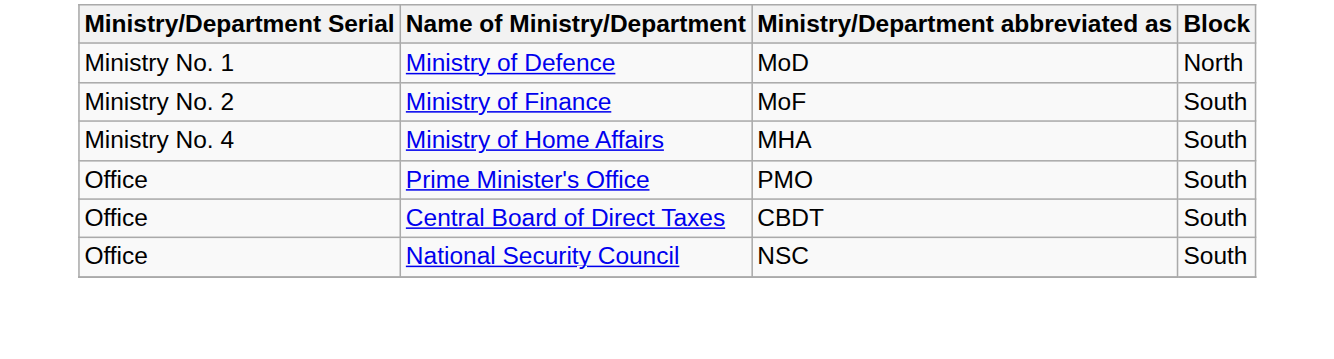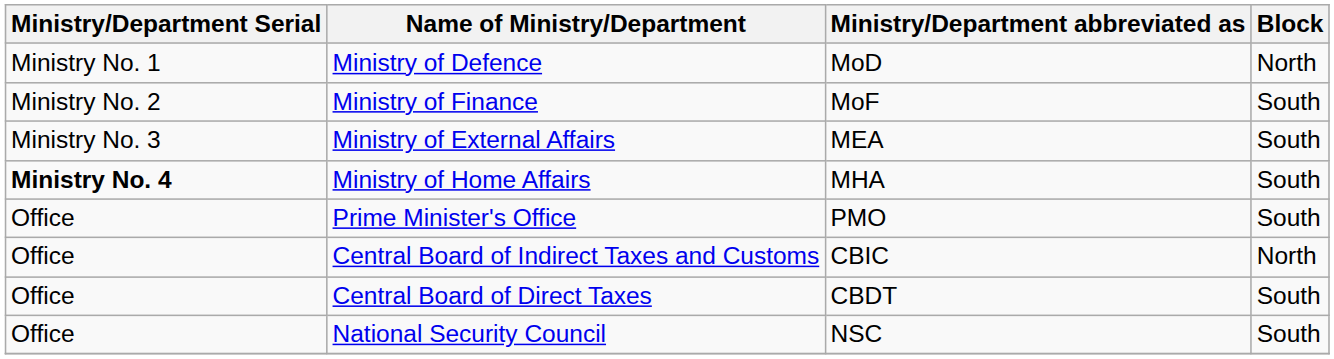+ row: Ministry No. 3 | Ministry of External Affairs | MEA | South
Ministry of Home Affairs | Ministry/Department Serial: normal -> bold
+ row: Office | Central Board of Indirect Taxes and Customs | CBIC | North
